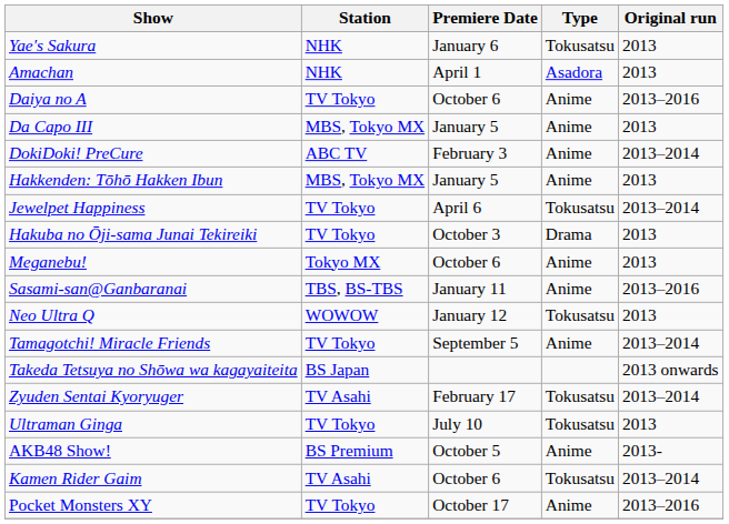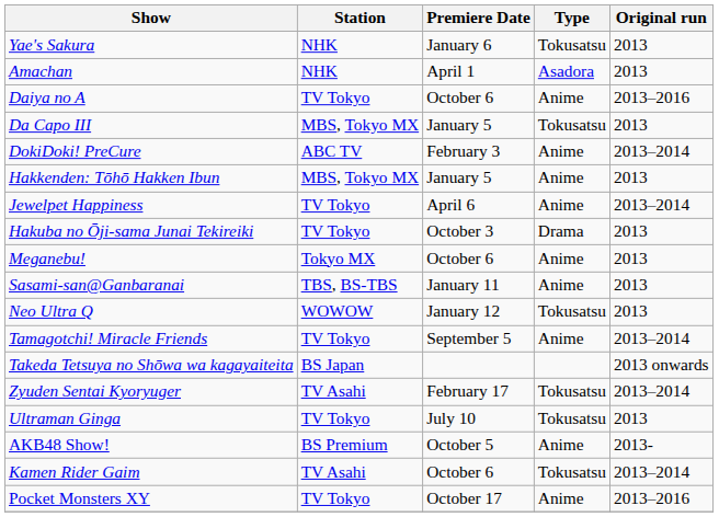Da Capo III | Type: Anime -> Tokusatsu
Jewelpet Happiness | Type: Tokusatsu -> Anime
Sasami-san@Ganbaranai | Original run: 2013–2016 -> 2013
